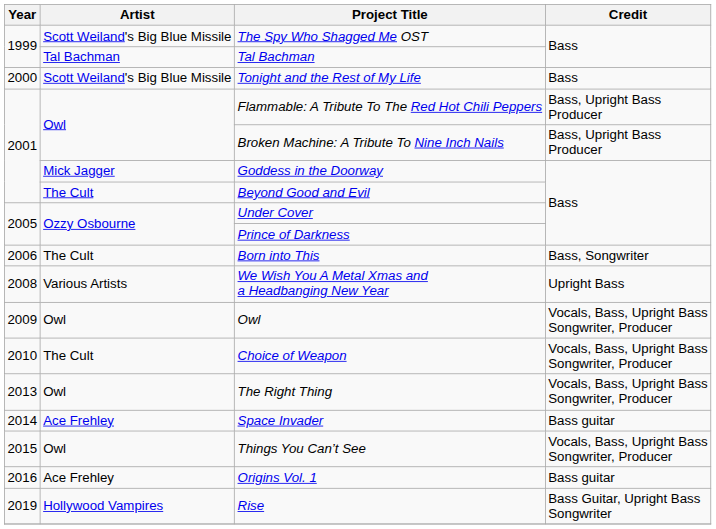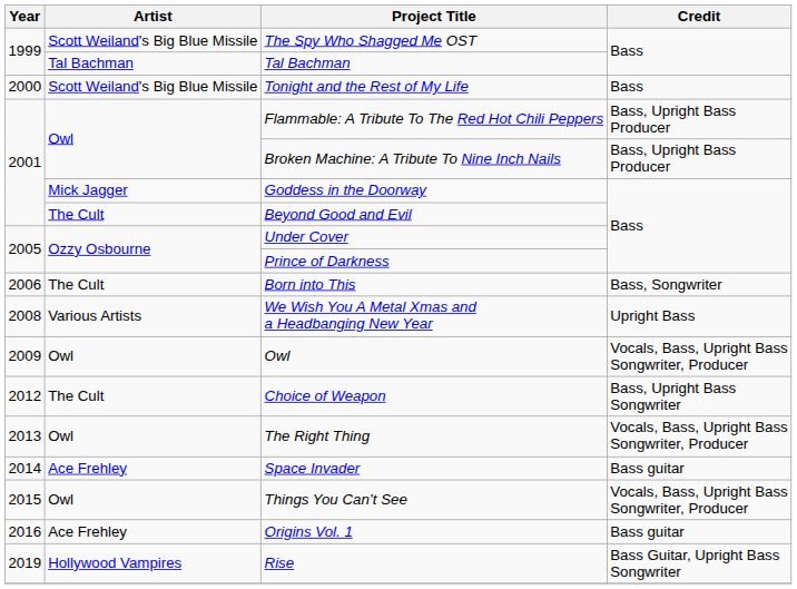Choice of Weapon | Year: 2010 -> 2012
Choice of Weapon | Credit: Vocals, Bass, Upright Bass Songwriter, Producer -> Bass, Upright Bass Songwriter
